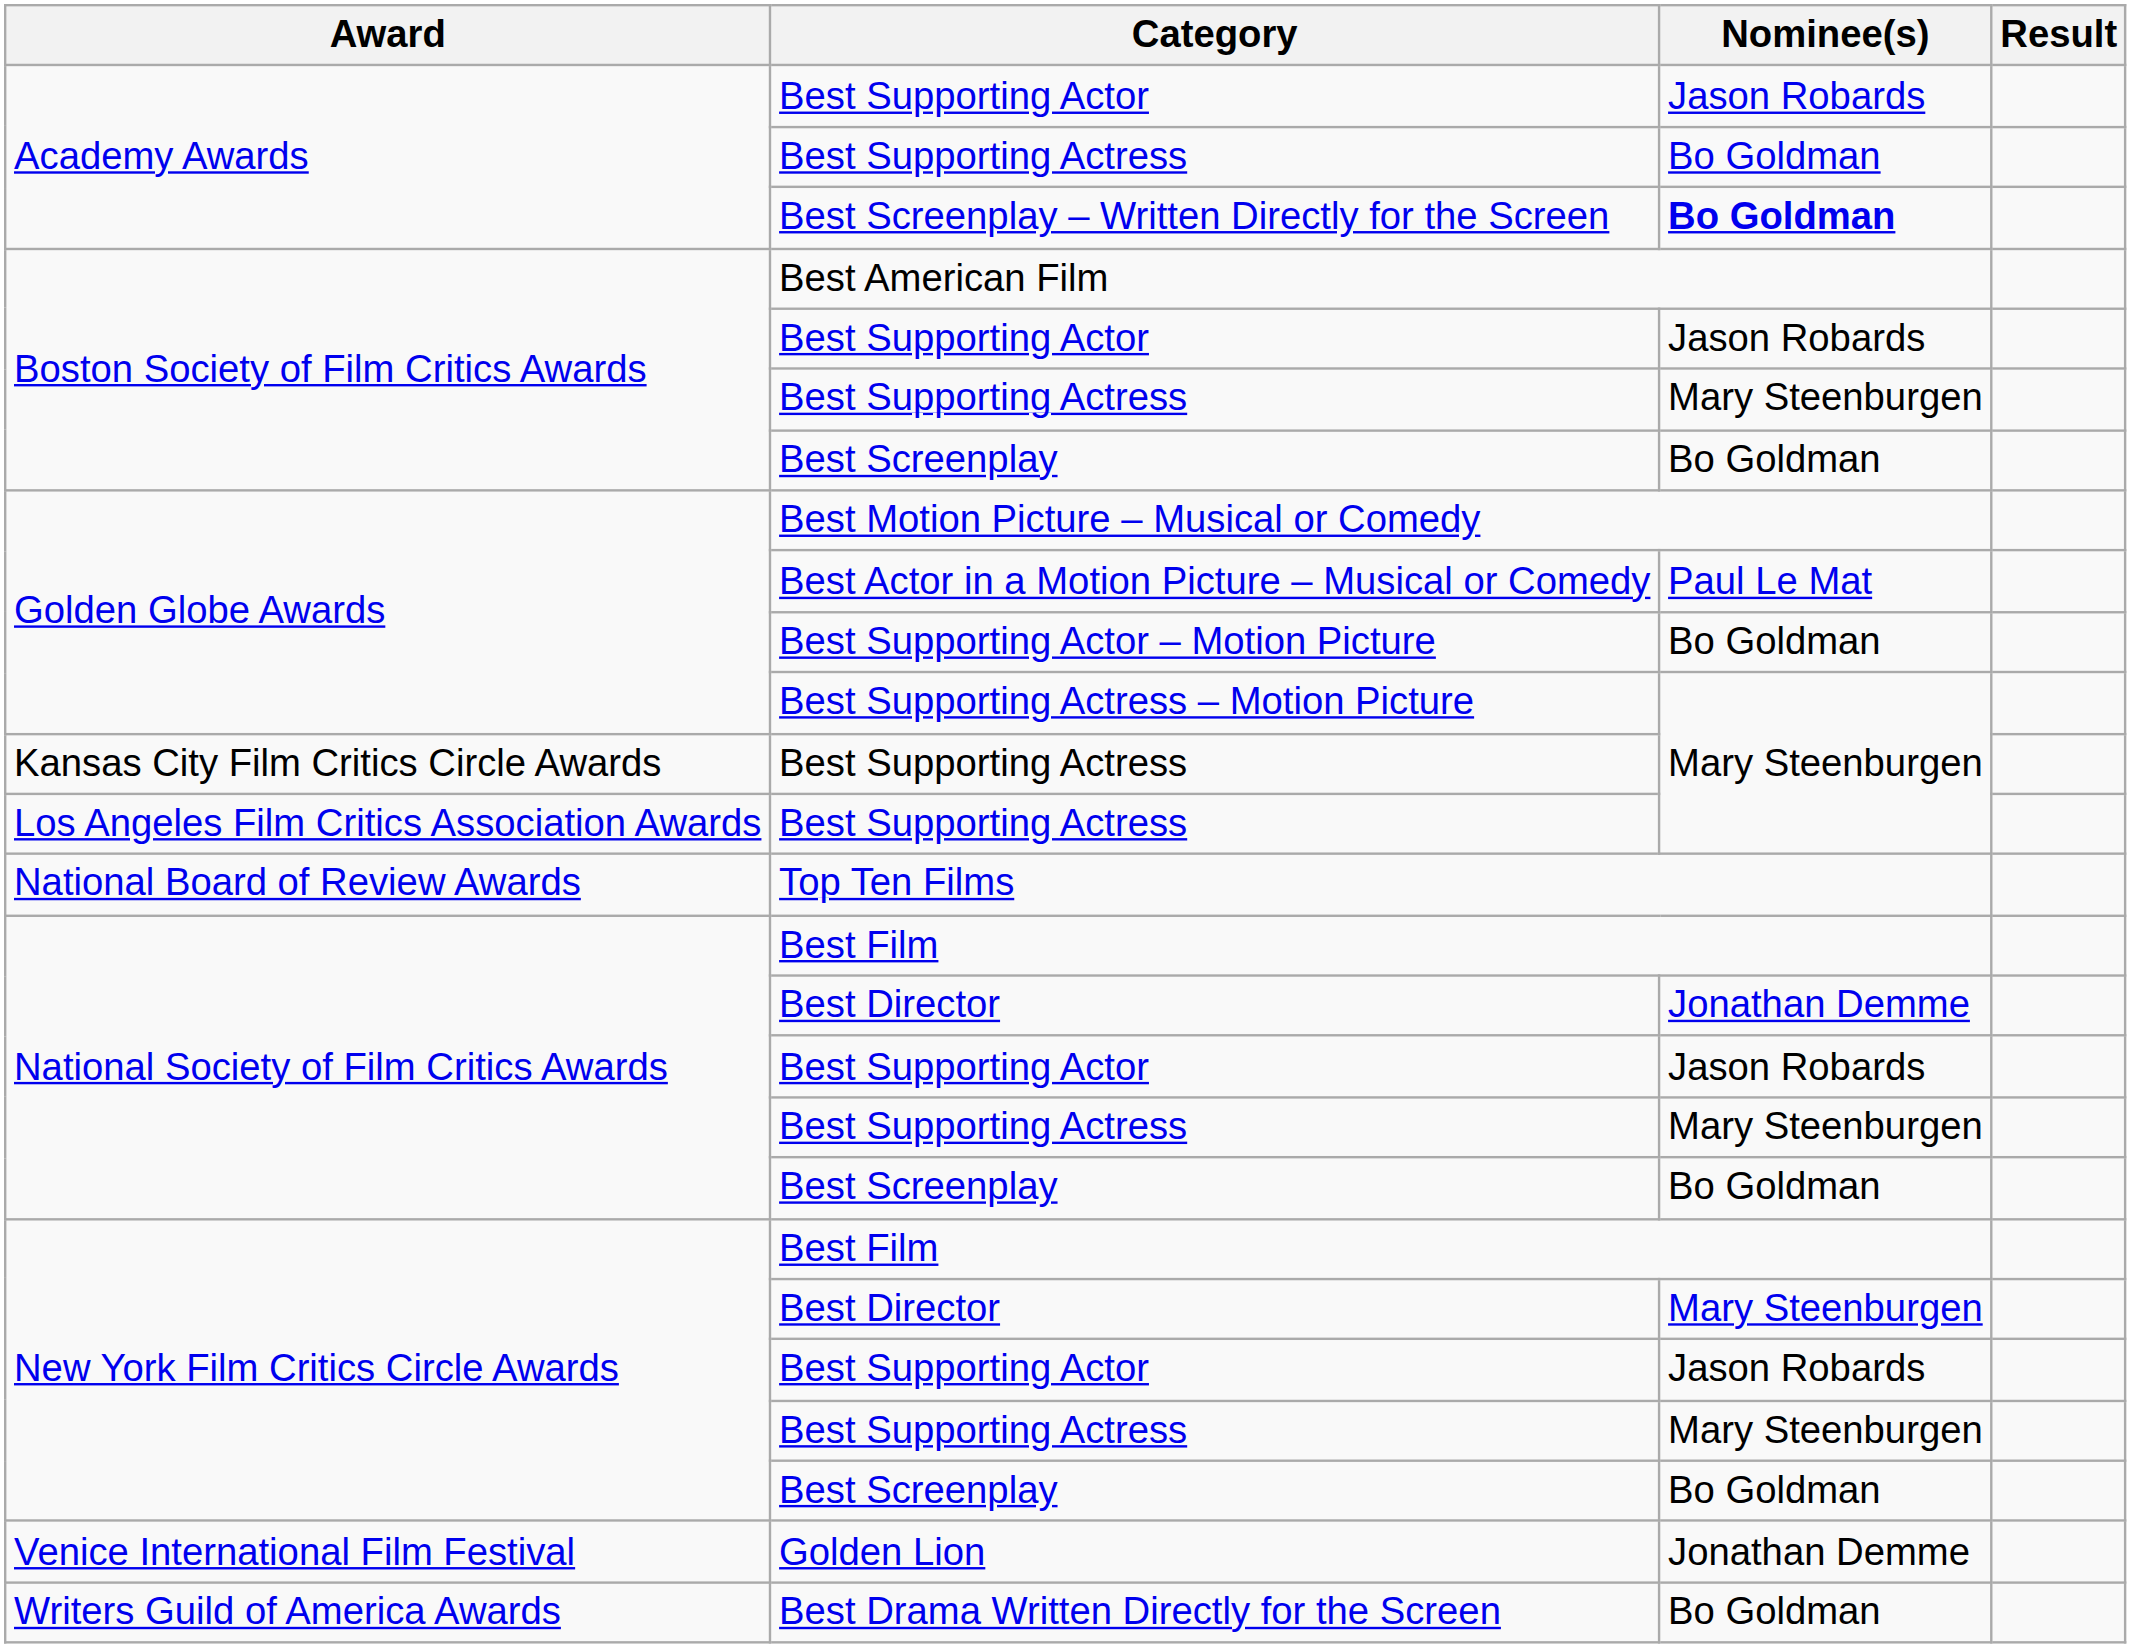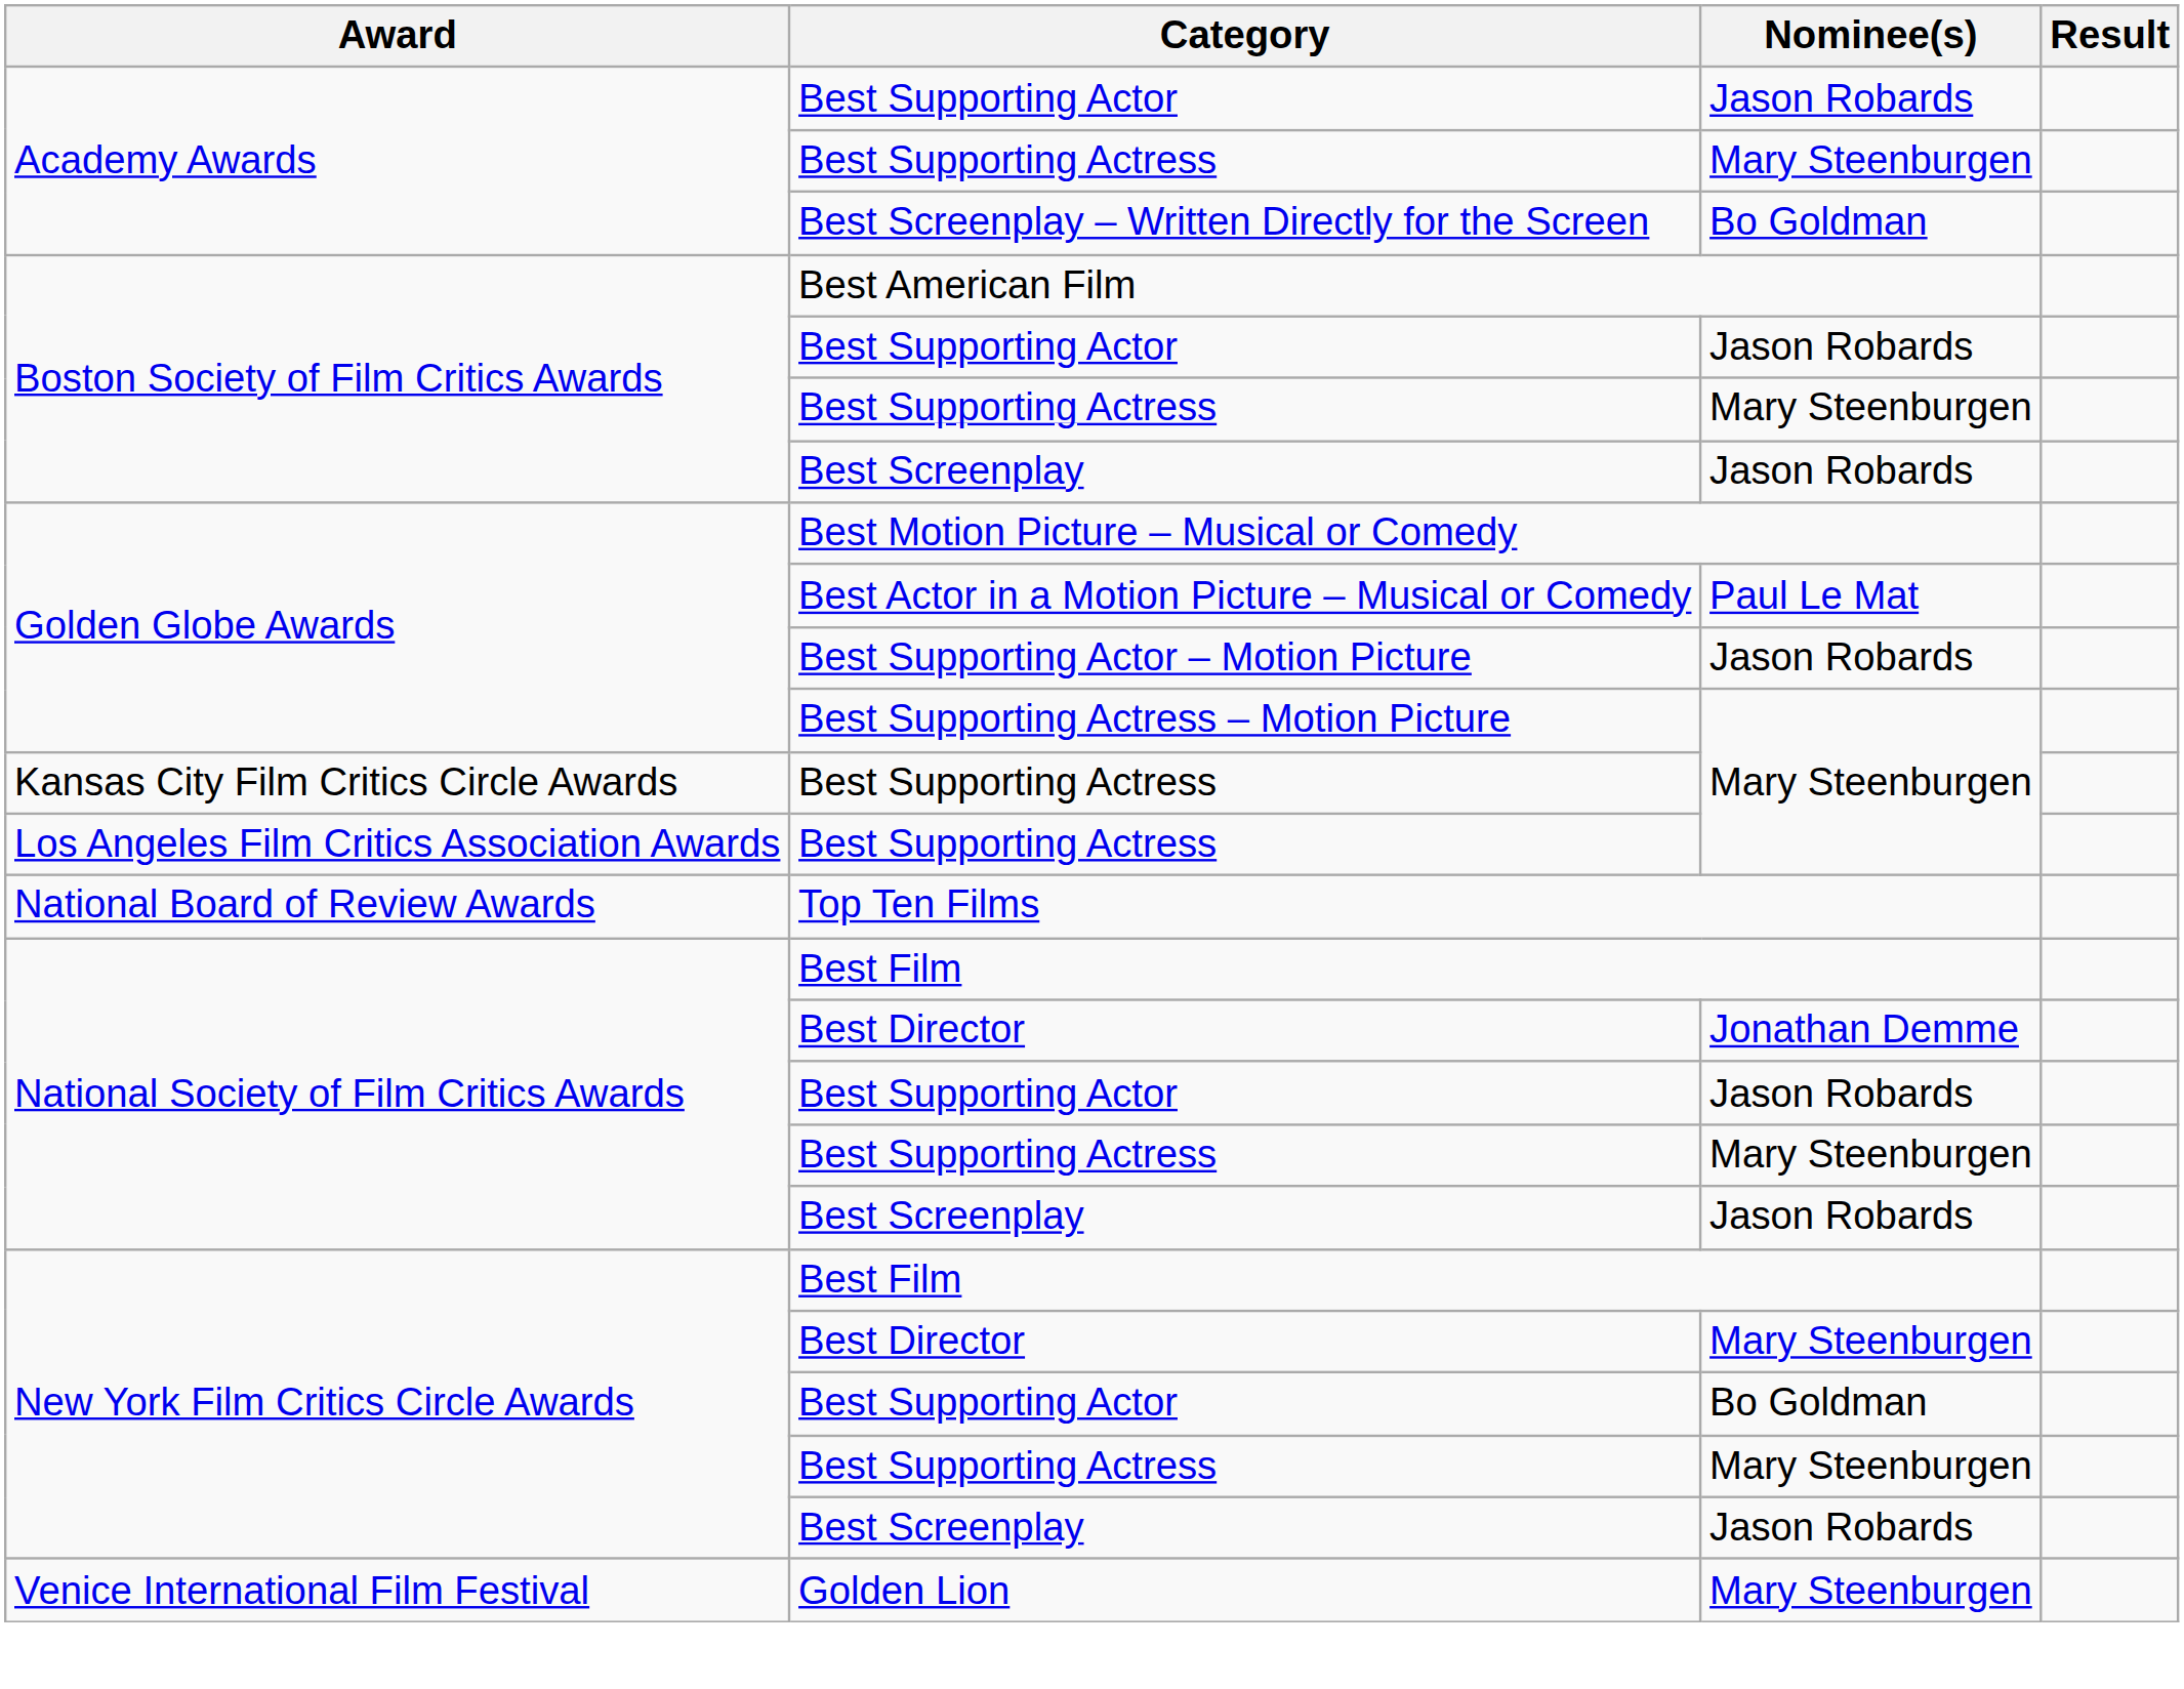Academy Awards / Best Supporting Actress | Nominee(s): Bo Goldman -> Mary Steenburgen
Best Screenplay – Written Directly for the Screen | Nominee(s): bold -> normal
Boston Society of Film Critics Awards / Best Screenplay | Nominee(s): Bo Goldman -> Jason Robards
Best Supporting Actor – Motion Picture | Nominee(s): Bo Goldman -> Jason Robards
National Society of Film Critics Awards / Best Screenplay | Nominee(s): Bo Goldman -> Jason Robards
New York Film Critics Circle Awards / Best Supporting Actor | Nominee(s): Jason Robards -> Bo Goldman
New York Film Critics Circle Awards / Best Screenplay | Nominee(s): Bo Goldman -> Jason Robards
Golden Lion | Nominee(s): Jonathan Demme -> Mary Steenburgen
- row: Writers Guild of America Awards | Best Drama Written Directly for the Screen | Bo Goldman
